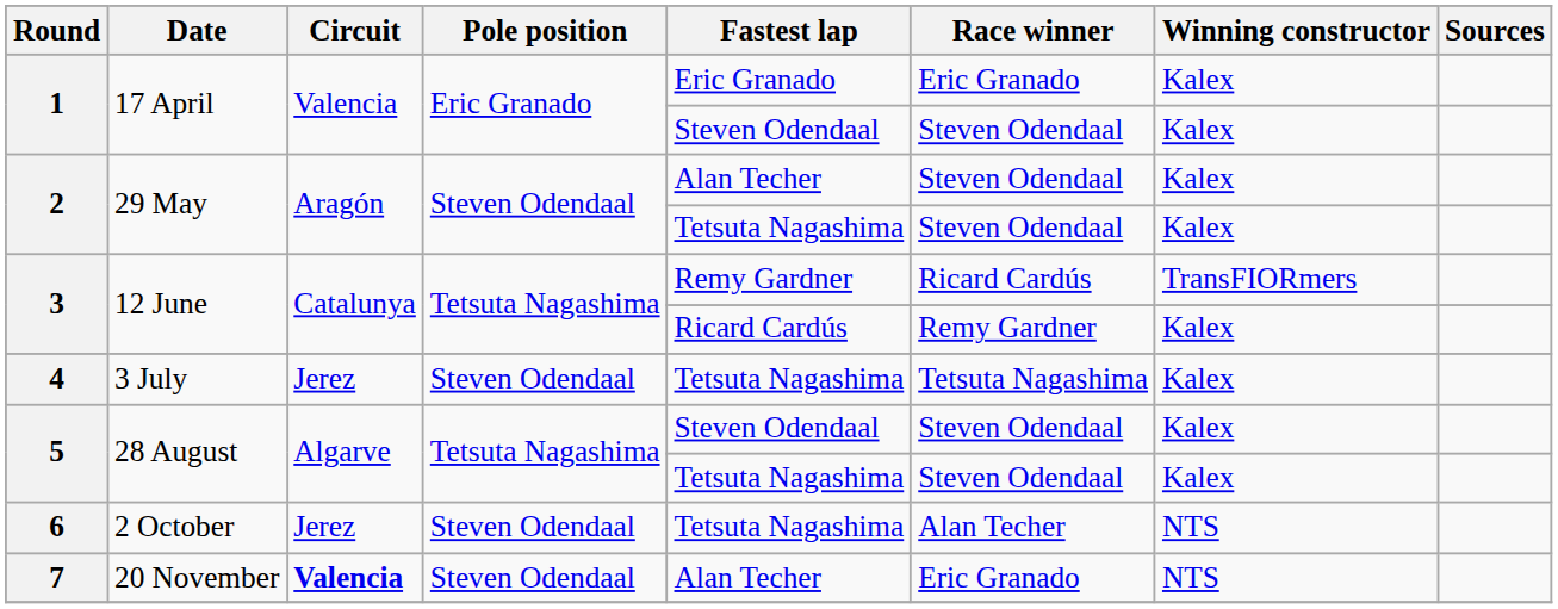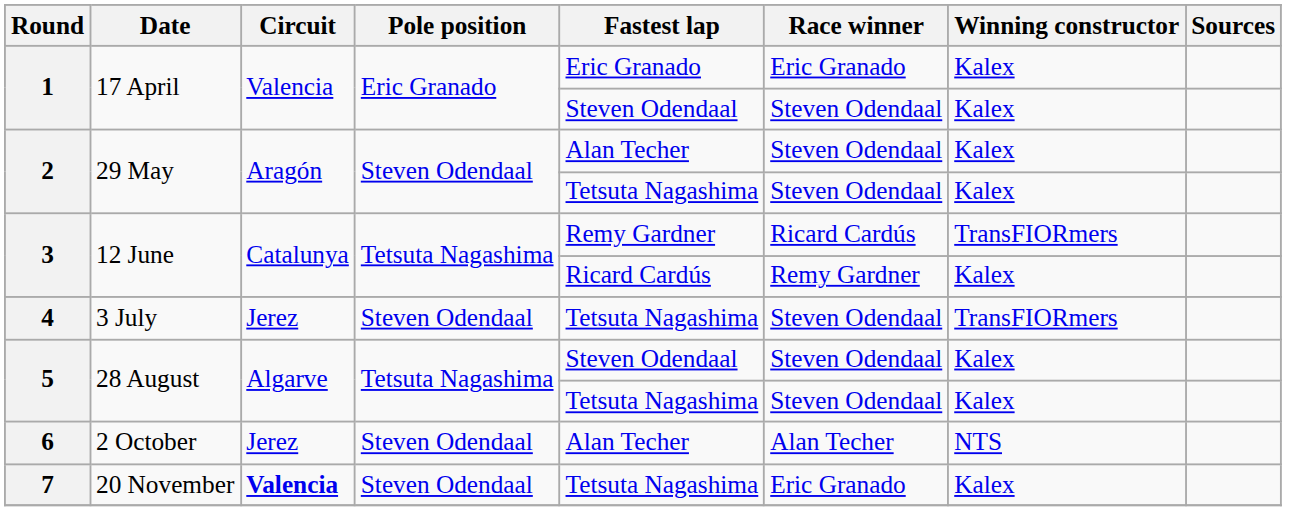4 | Race winner: Tetsuta Nagashima -> Steven Odendaal
4 | Winning constructor: Kalex -> TransFIORmers
6 | Fastest lap: Tetsuta Nagashima -> Alan Techer
7 | Fastest lap: Alan Techer -> Tetsuta Nagashima
7 | Winning constructor: NTS -> Kalex
